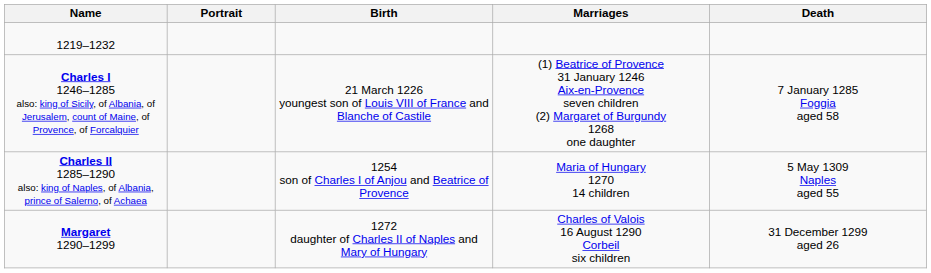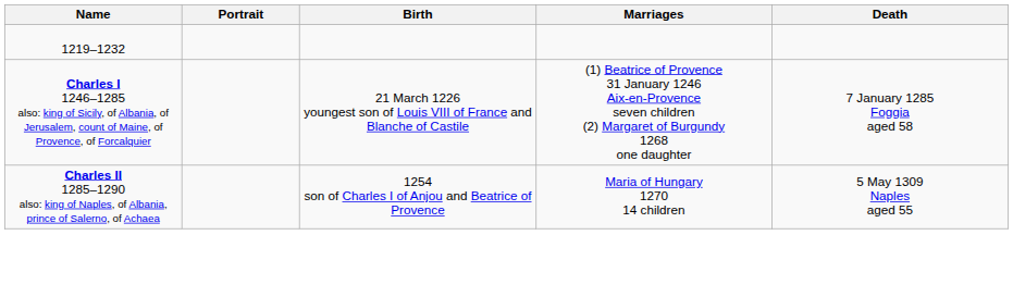- row: Margaret 1290–1299 | 1272 daughter of Charles II of Naples and Mary of Hungary | Charles of Valois 16 August 1290 Corbeil six children | 31 December 1299 aged 26
